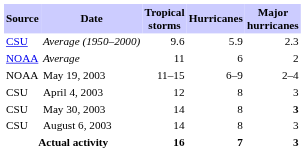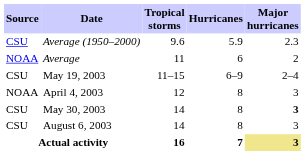May 19, 2003 | Source: NOAA -> CSU
April 4, 2003 | Source: CSU -> NOAA
Actual activity | Major hurricanes: no background -> khaki background
